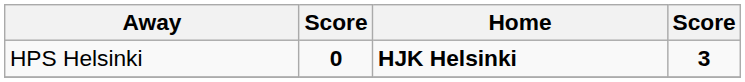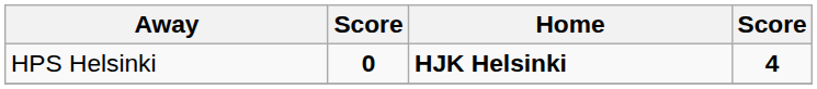HPS Helsinki | column 4: 3 -> 4
